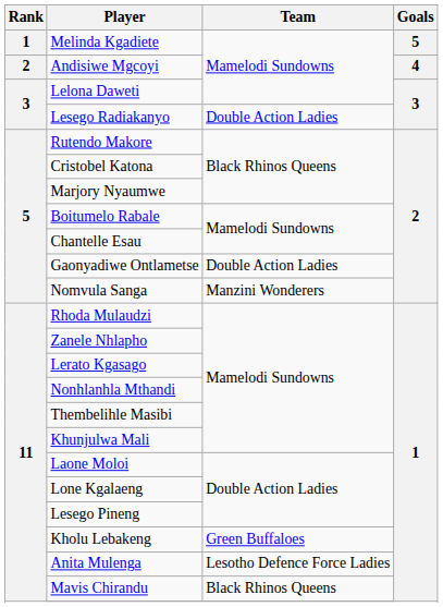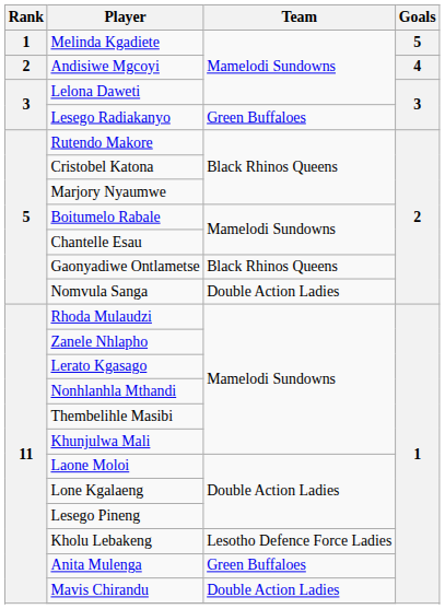Lesego Radiakanyo | Team: Double Action Ladies -> Green Buffaloes
Gaonyadiwe Ontlametse | Team: Double Action Ladies -> Black Rhinos Queens
Nomvula Sanga | Team: Manzini Wonderers -> Double Action Ladies
Kholu Lebakeng | Team: Green Buffaloes -> Lesotho Defence Force Ladies
Anita Mulenga | Team: Lesotho Defence Force Ladies -> Green Buffaloes
Mavis Chirandu | Team: Black Rhinos Queens -> Double Action Ladies
